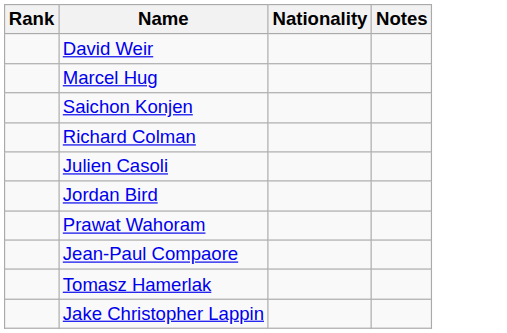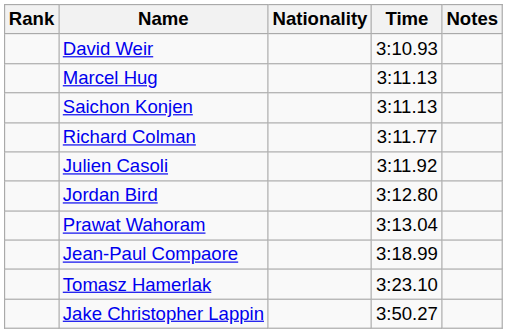+ column: Time | 3:10.93 | 3:11.13 | 3:11.13 | 3:11.77 | 3:11.92 | 3:12.80 | 3:13.04 | 3:18.99 | 3:23.10 | 3:50.27
